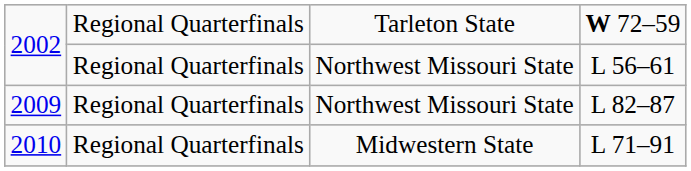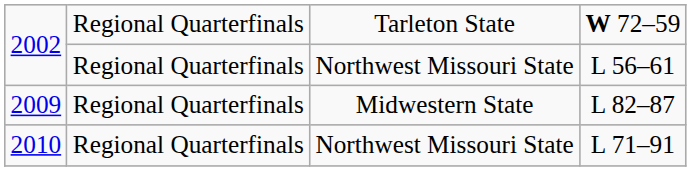2009 | column 3: Northwest Missouri State -> Midwestern State
2010 | column 3: Midwestern State -> Northwest Missouri State
